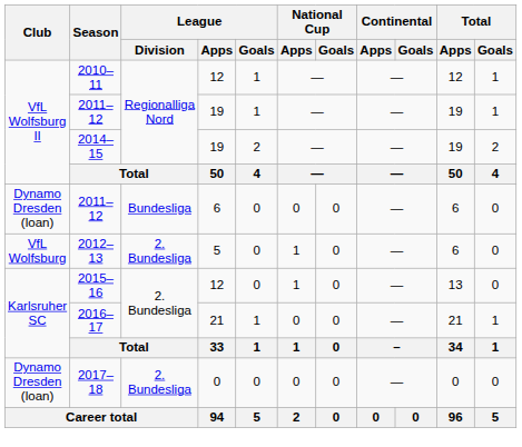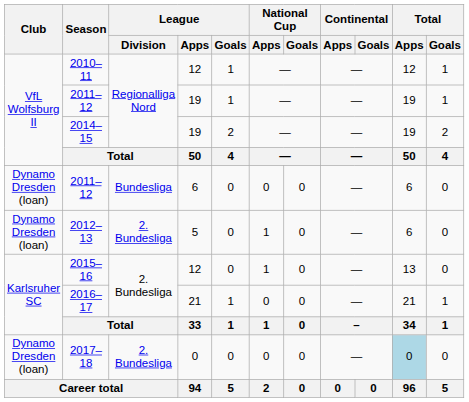2012–13 | Club: VfL Wolfsburg -> Dynamo Dresden (loan)
2017–18 | Total / Apps: no background -> lightblue background
